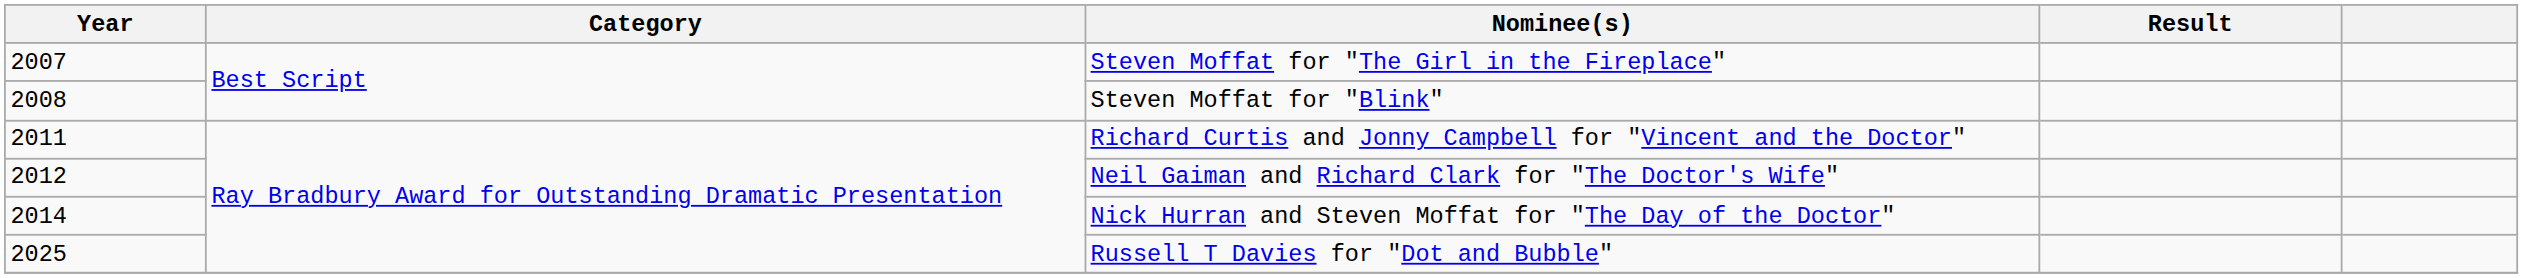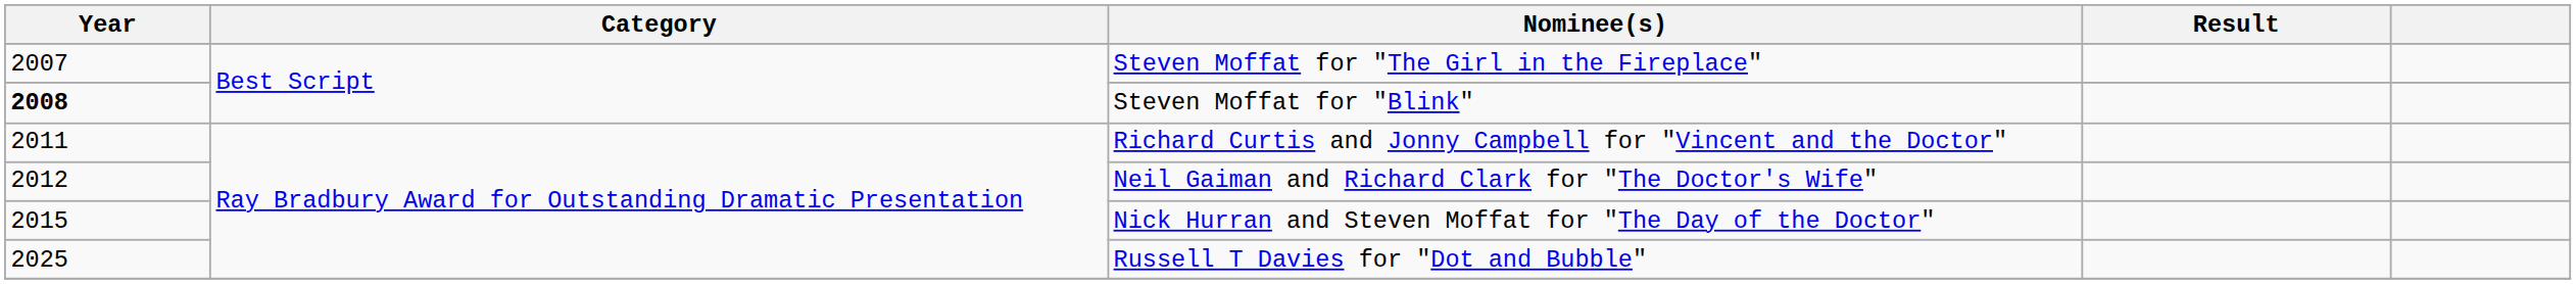Steven Moffat for "Blink" | Year: normal -> bold
Nick Hurran and Steven Moffat for "The Day of the Doctor" | Year: 2014 -> 2015
